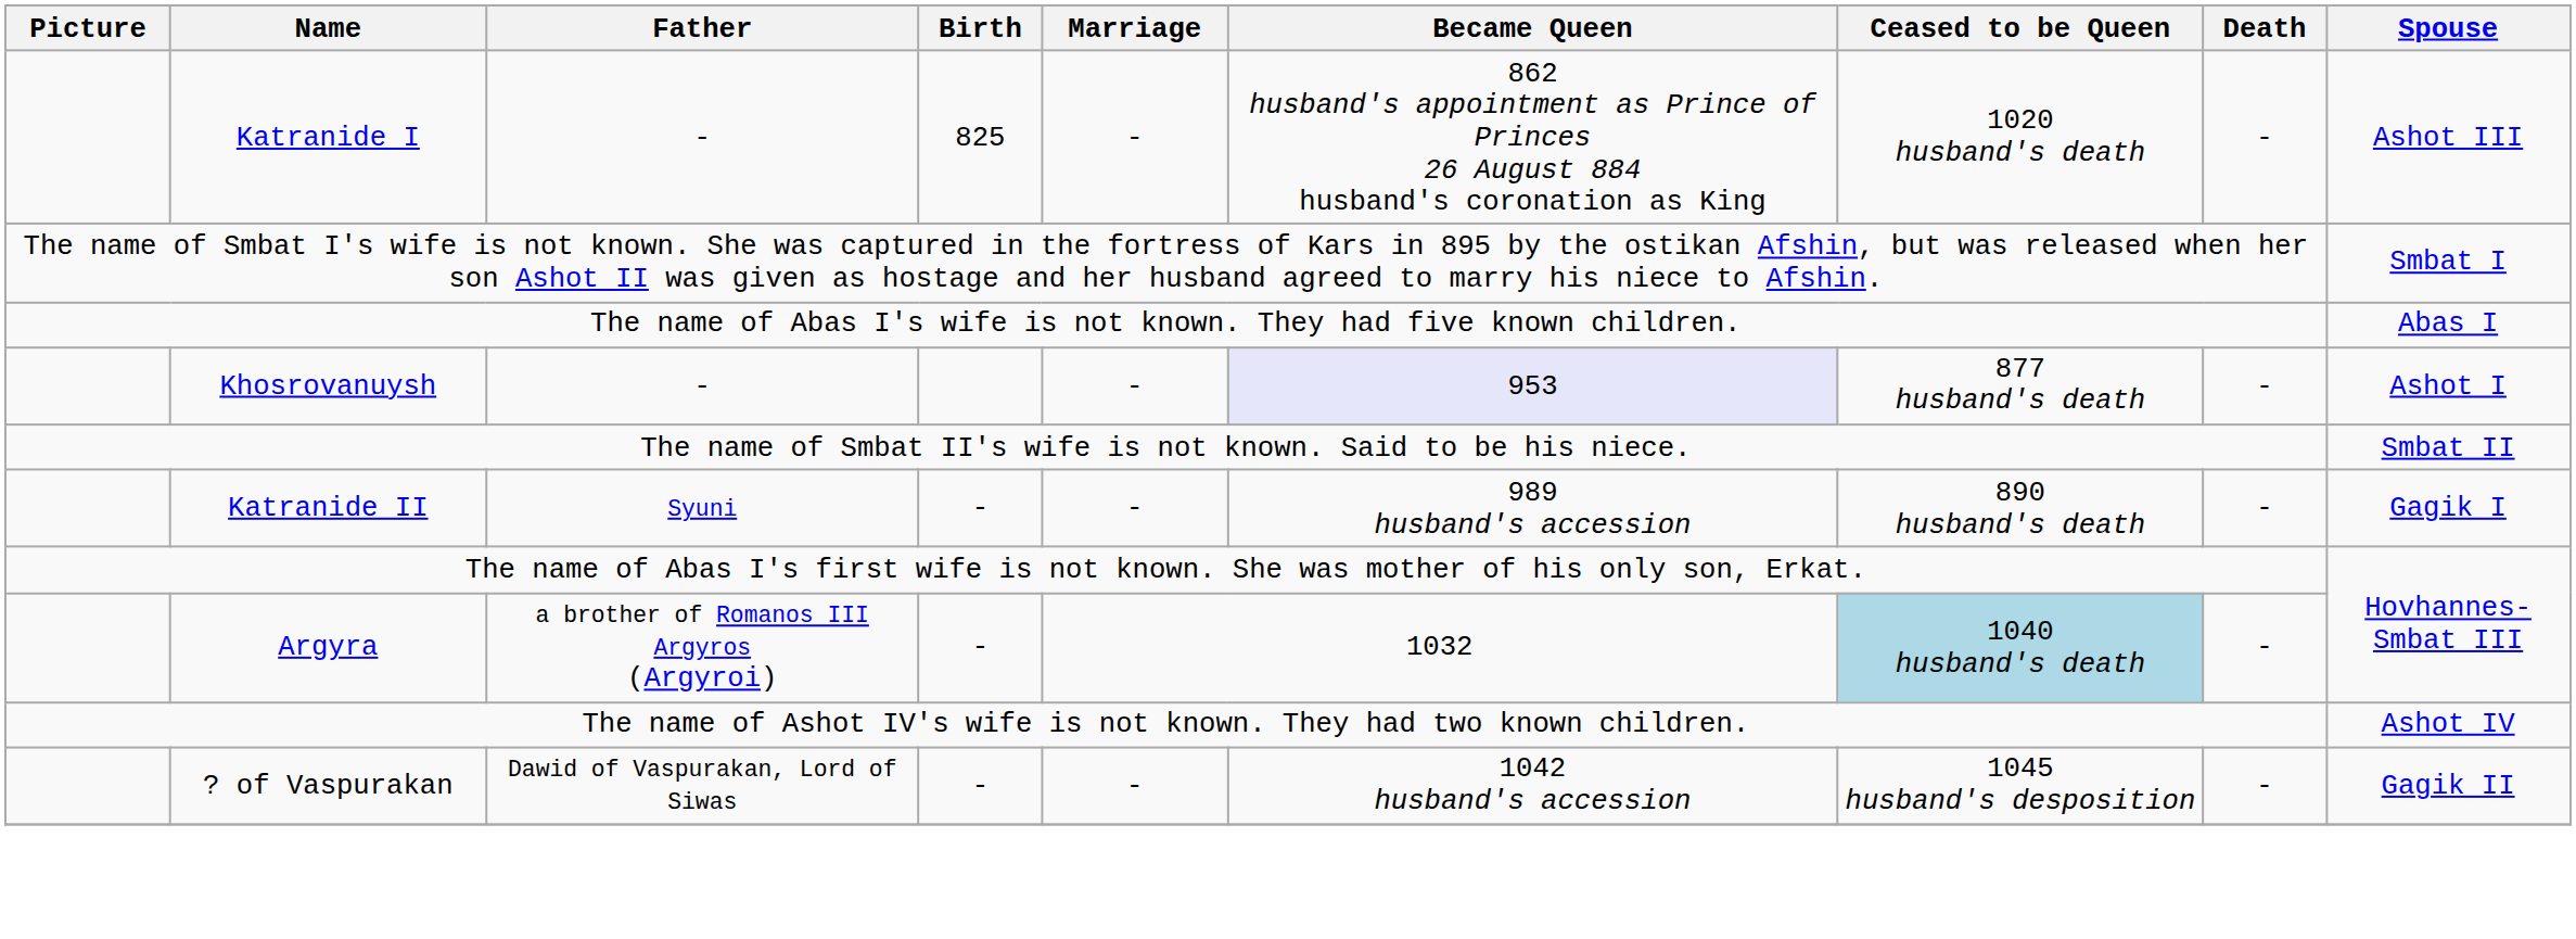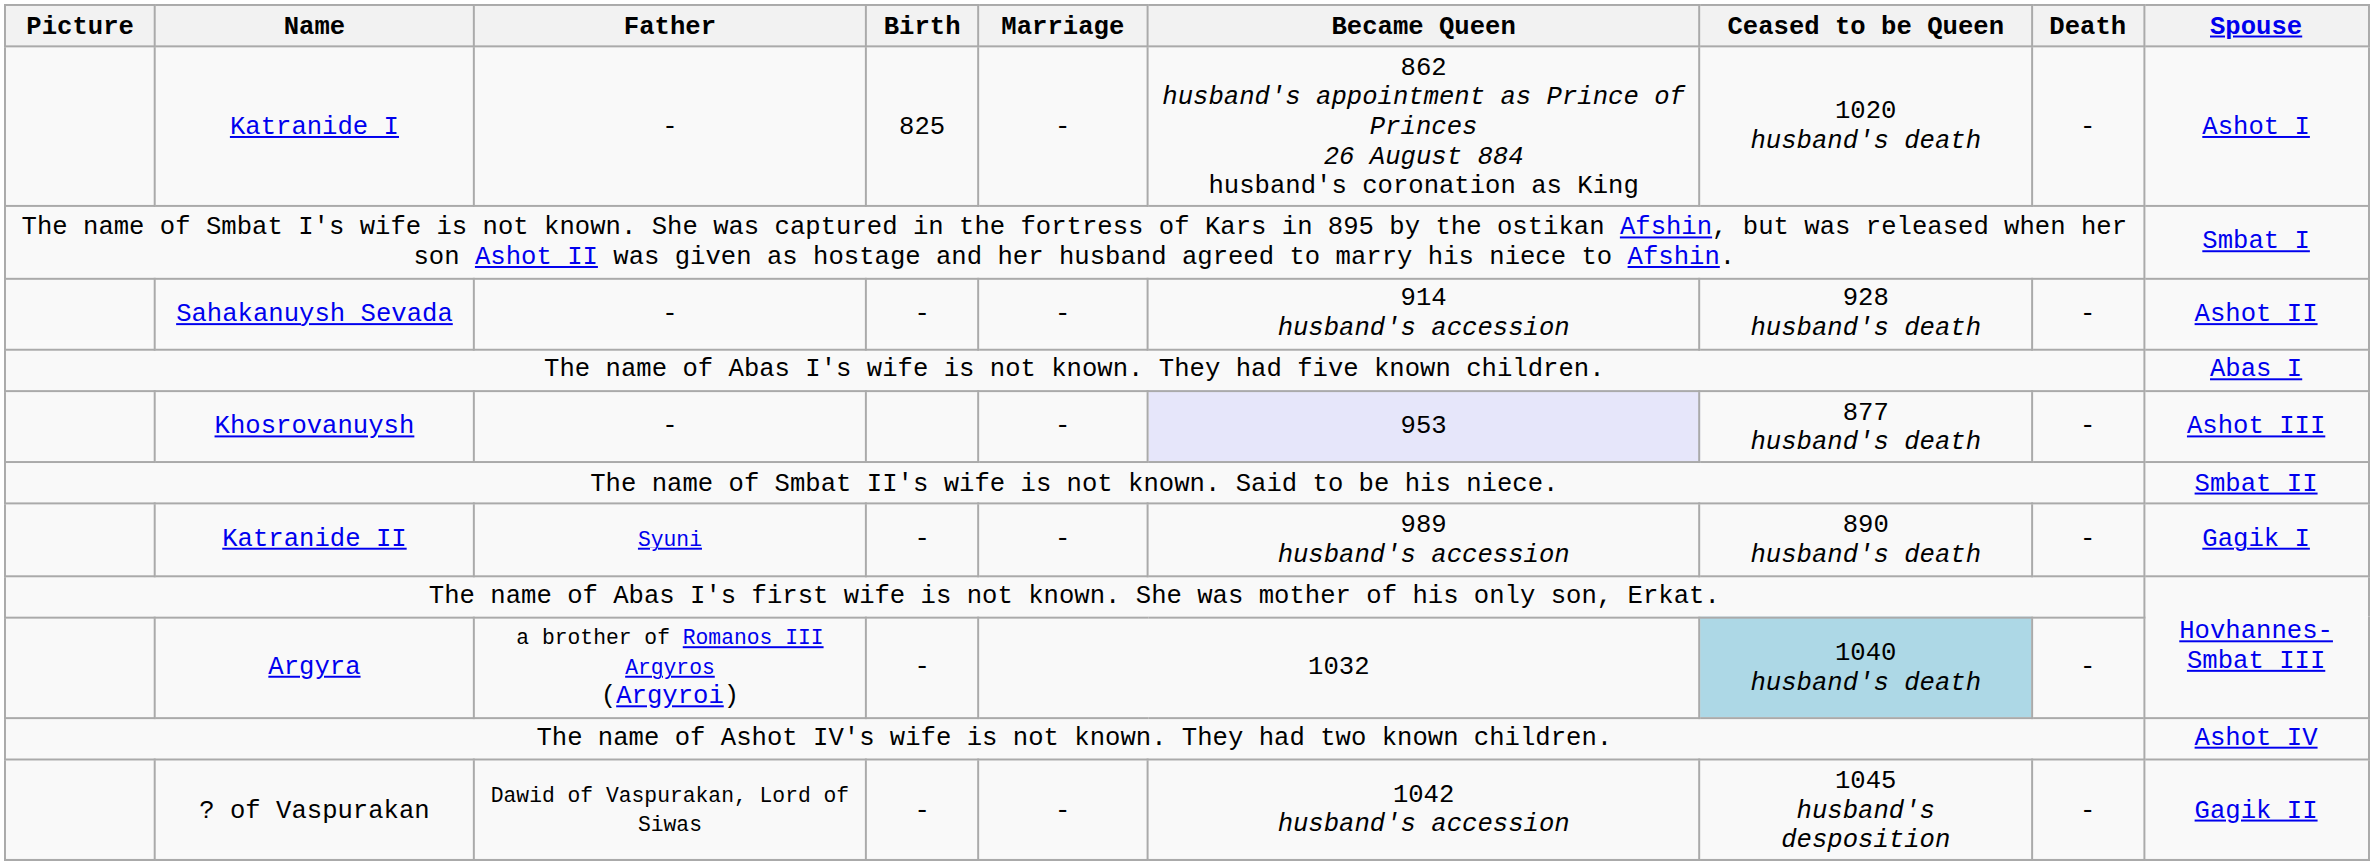Katranide I | Spouse: Ashot III -> Ashot I
+ row: Sahakanuysh Sevada | - | - | - | 914 husband's accession | 928 husband's death | - | Ashot II
Khosrovanuysh | Spouse: Ashot I -> Ashot III
